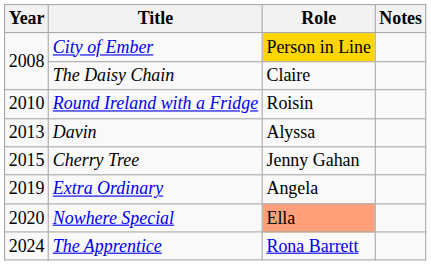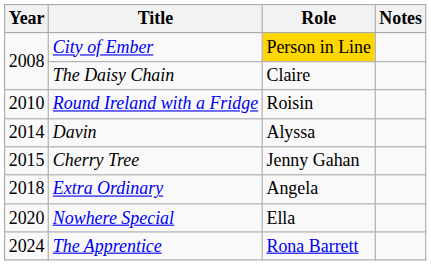Davin | Year: 2013 -> 2014
Extra Ordinary | Year: 2019 -> 2018
Nowhere Special | Role: lightsalmon background -> no background
